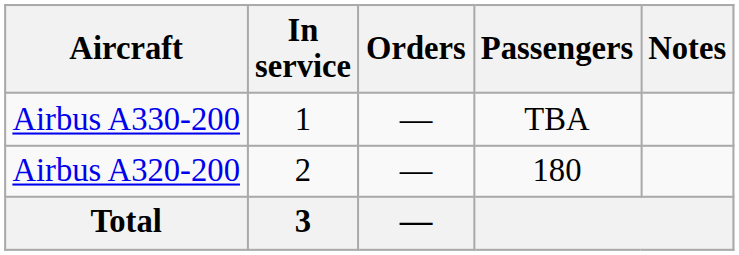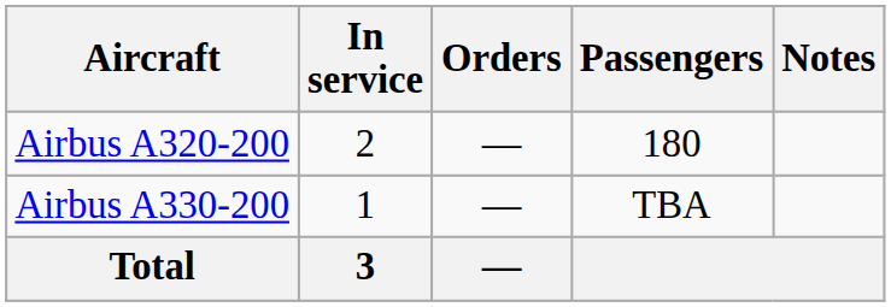rows swapped: Airbus A320-200 <-> Airbus A330-200
